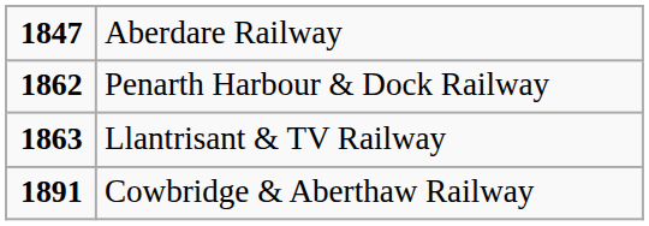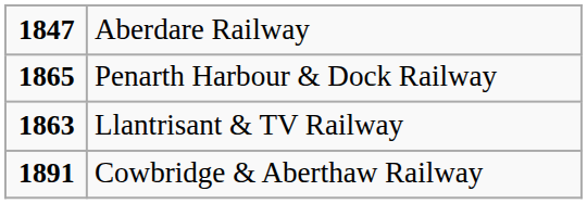Penarth Harbour & Dock Railway | column 1: 1862 -> 1865
